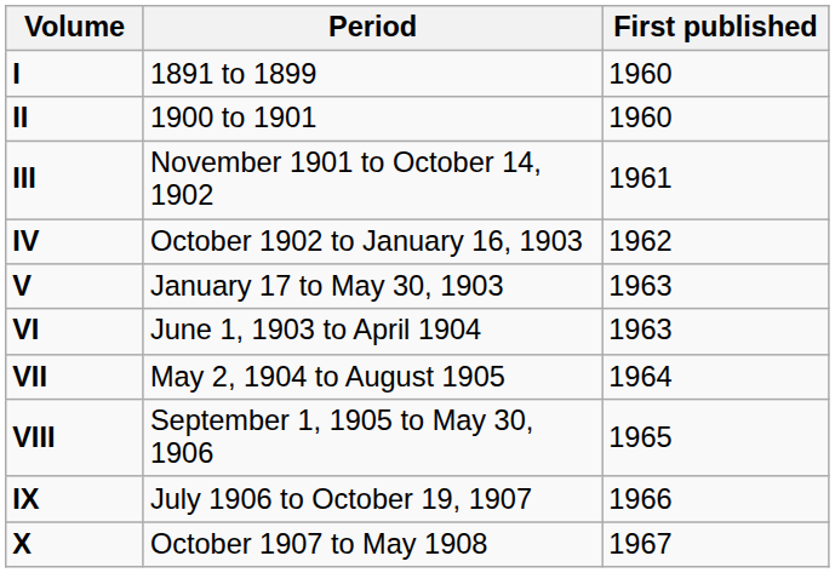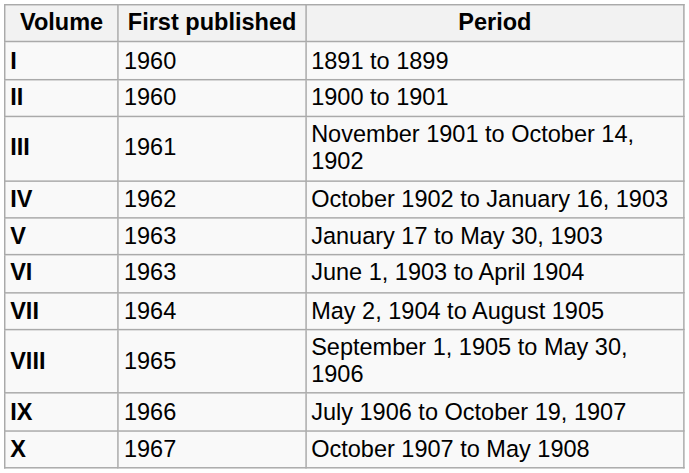columns swapped: First published <-> Period
